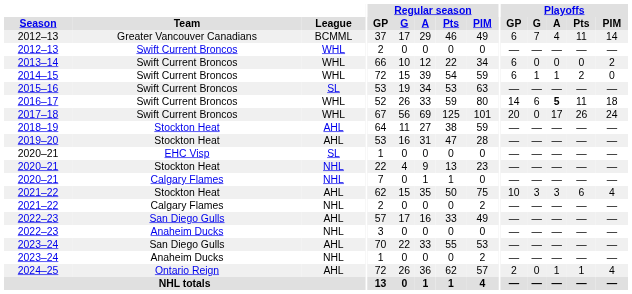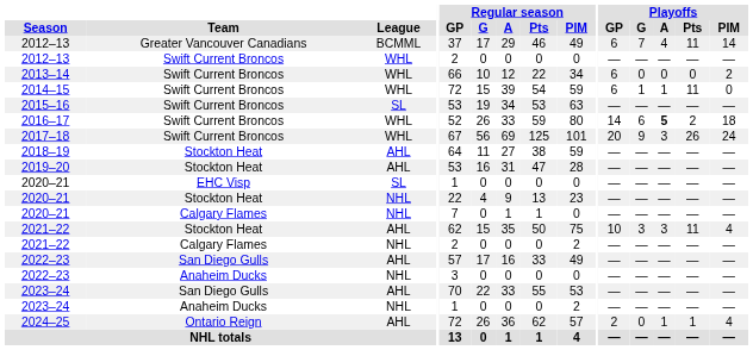2014–15 | Playoffs / Pts: 2 -> 11
2016–17 | Playoffs / Pts: 11 -> 2
2017–18 | Playoffs / G: 0 -> 9
2017–18 | Playoffs / A: 17 -> 3
2021–22 / Stockton Heat | Playoffs / Pts: 6 -> 11
